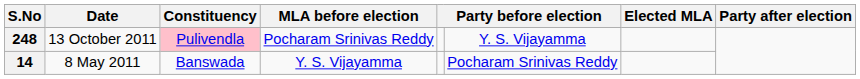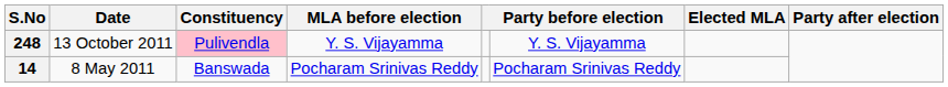248 | MLA before election: Pocharam Srinivas Reddy -> Y. S. Vijayamma
14 | MLA before election: Y. S. Vijayamma -> Pocharam Srinivas Reddy
